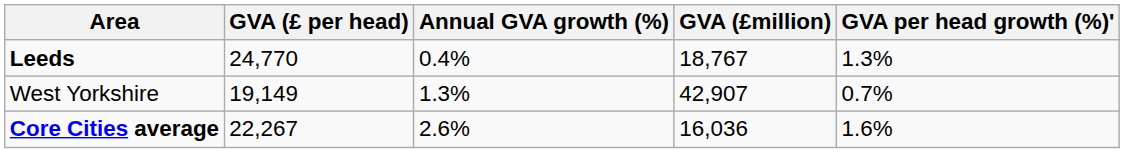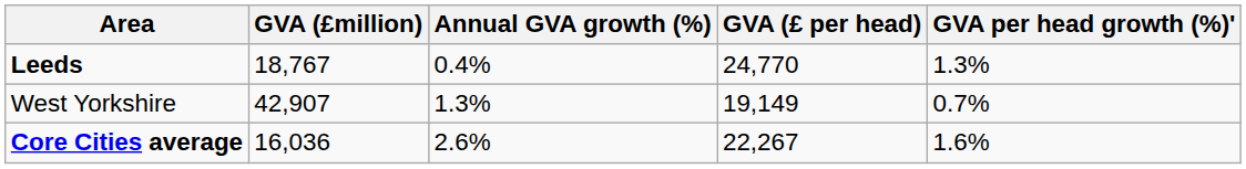columns swapped: GVA (£million) <-> GVA (£ per head)
